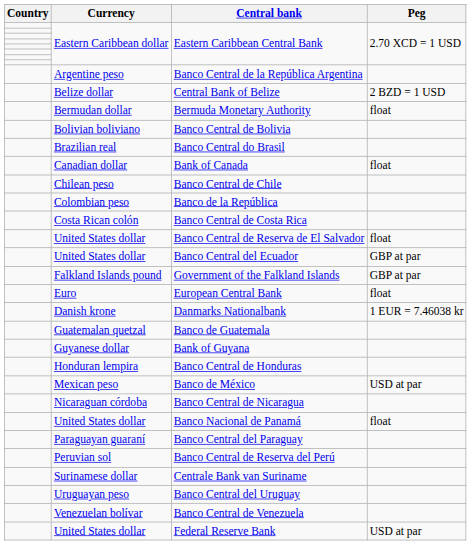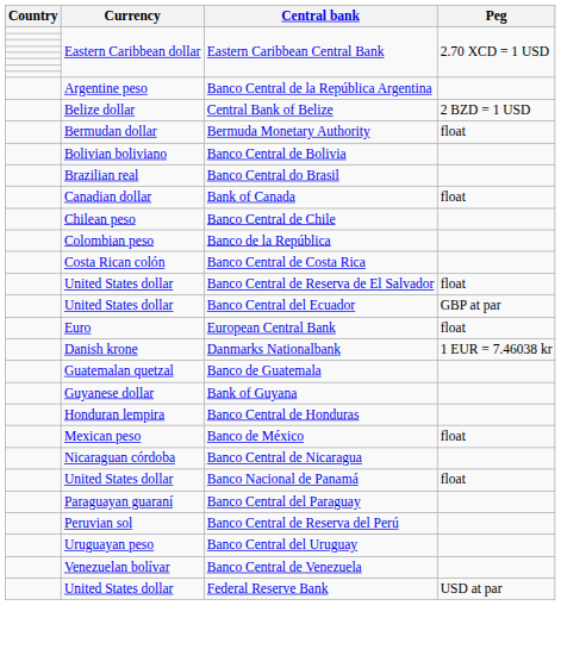- row: Falkland Islands pound | Government of the Falkland Islands | GBP at par
Banco de México | Peg: USD at par -> float
- row: Surinamese dollar | Centrale Bank van Suriname
